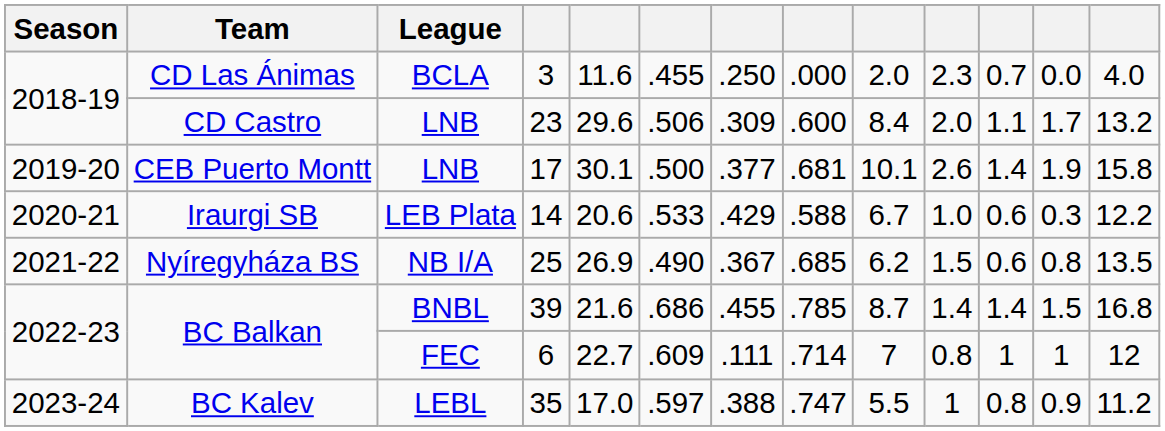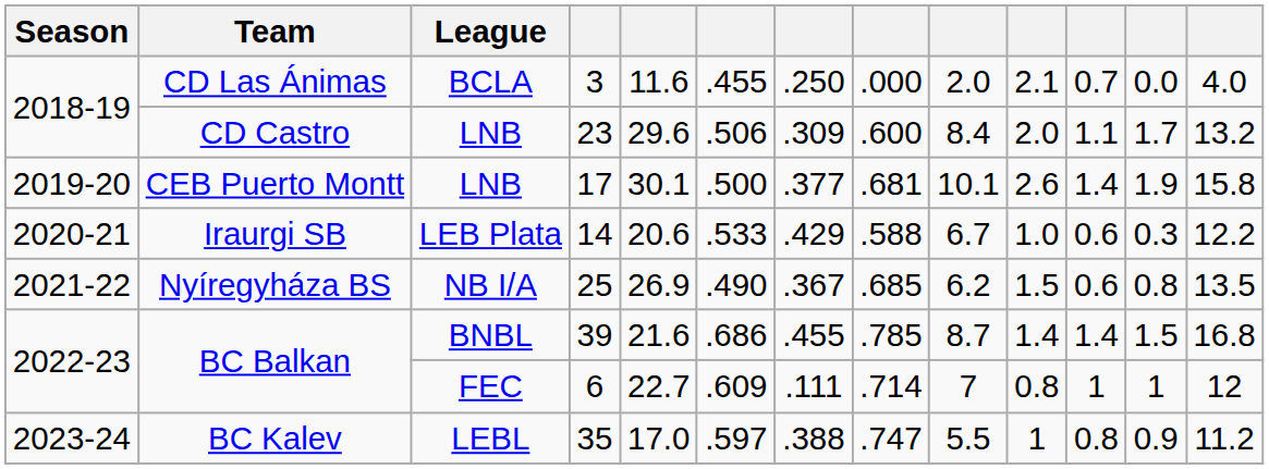3 | column 10: 2.3 -> 2.1
